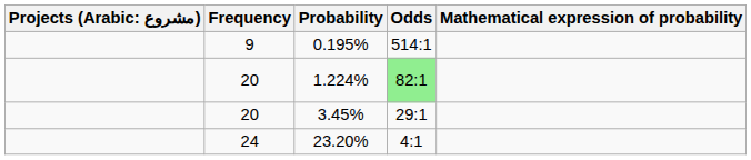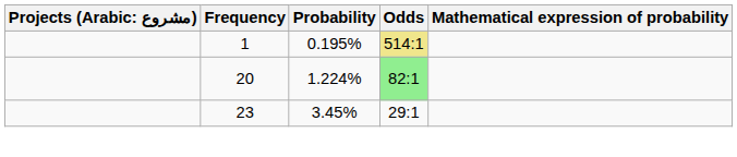0.195% | Frequency: 9 -> 1
0.195% | Odds: no background -> khaki background
3.45% | Frequency: 20 -> 23
- row: 24 | 23.20% | 4:1
